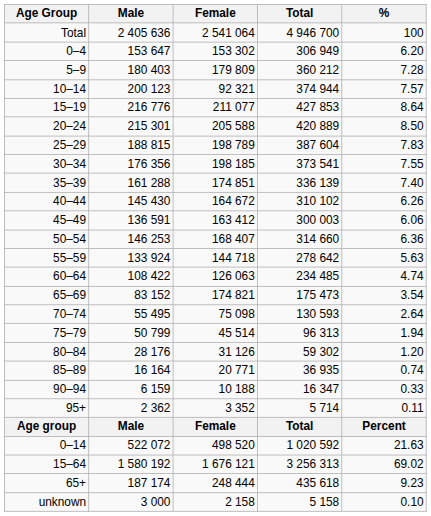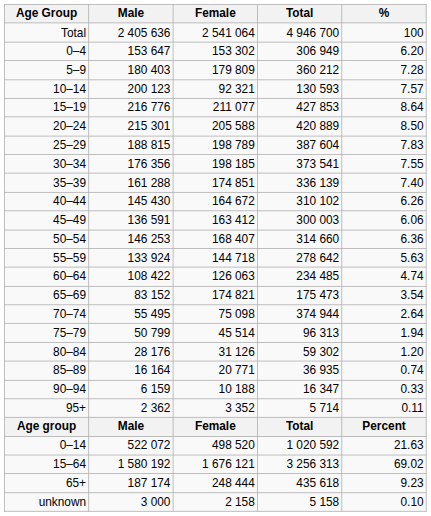10–14 | Total: 374 944 -> 130 593
70–74 | Total: 130 593 -> 374 944
